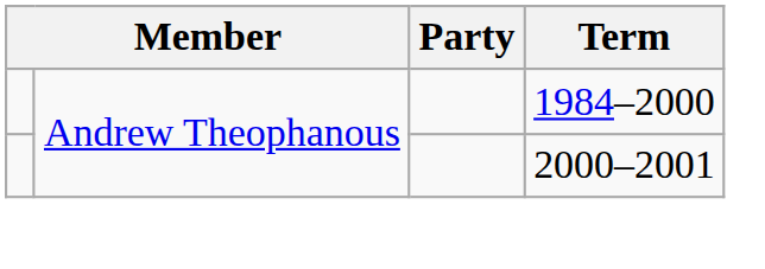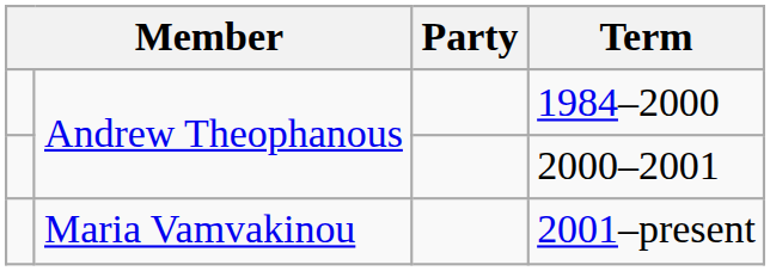+ row: Maria Vamvakinou | 2001–present
